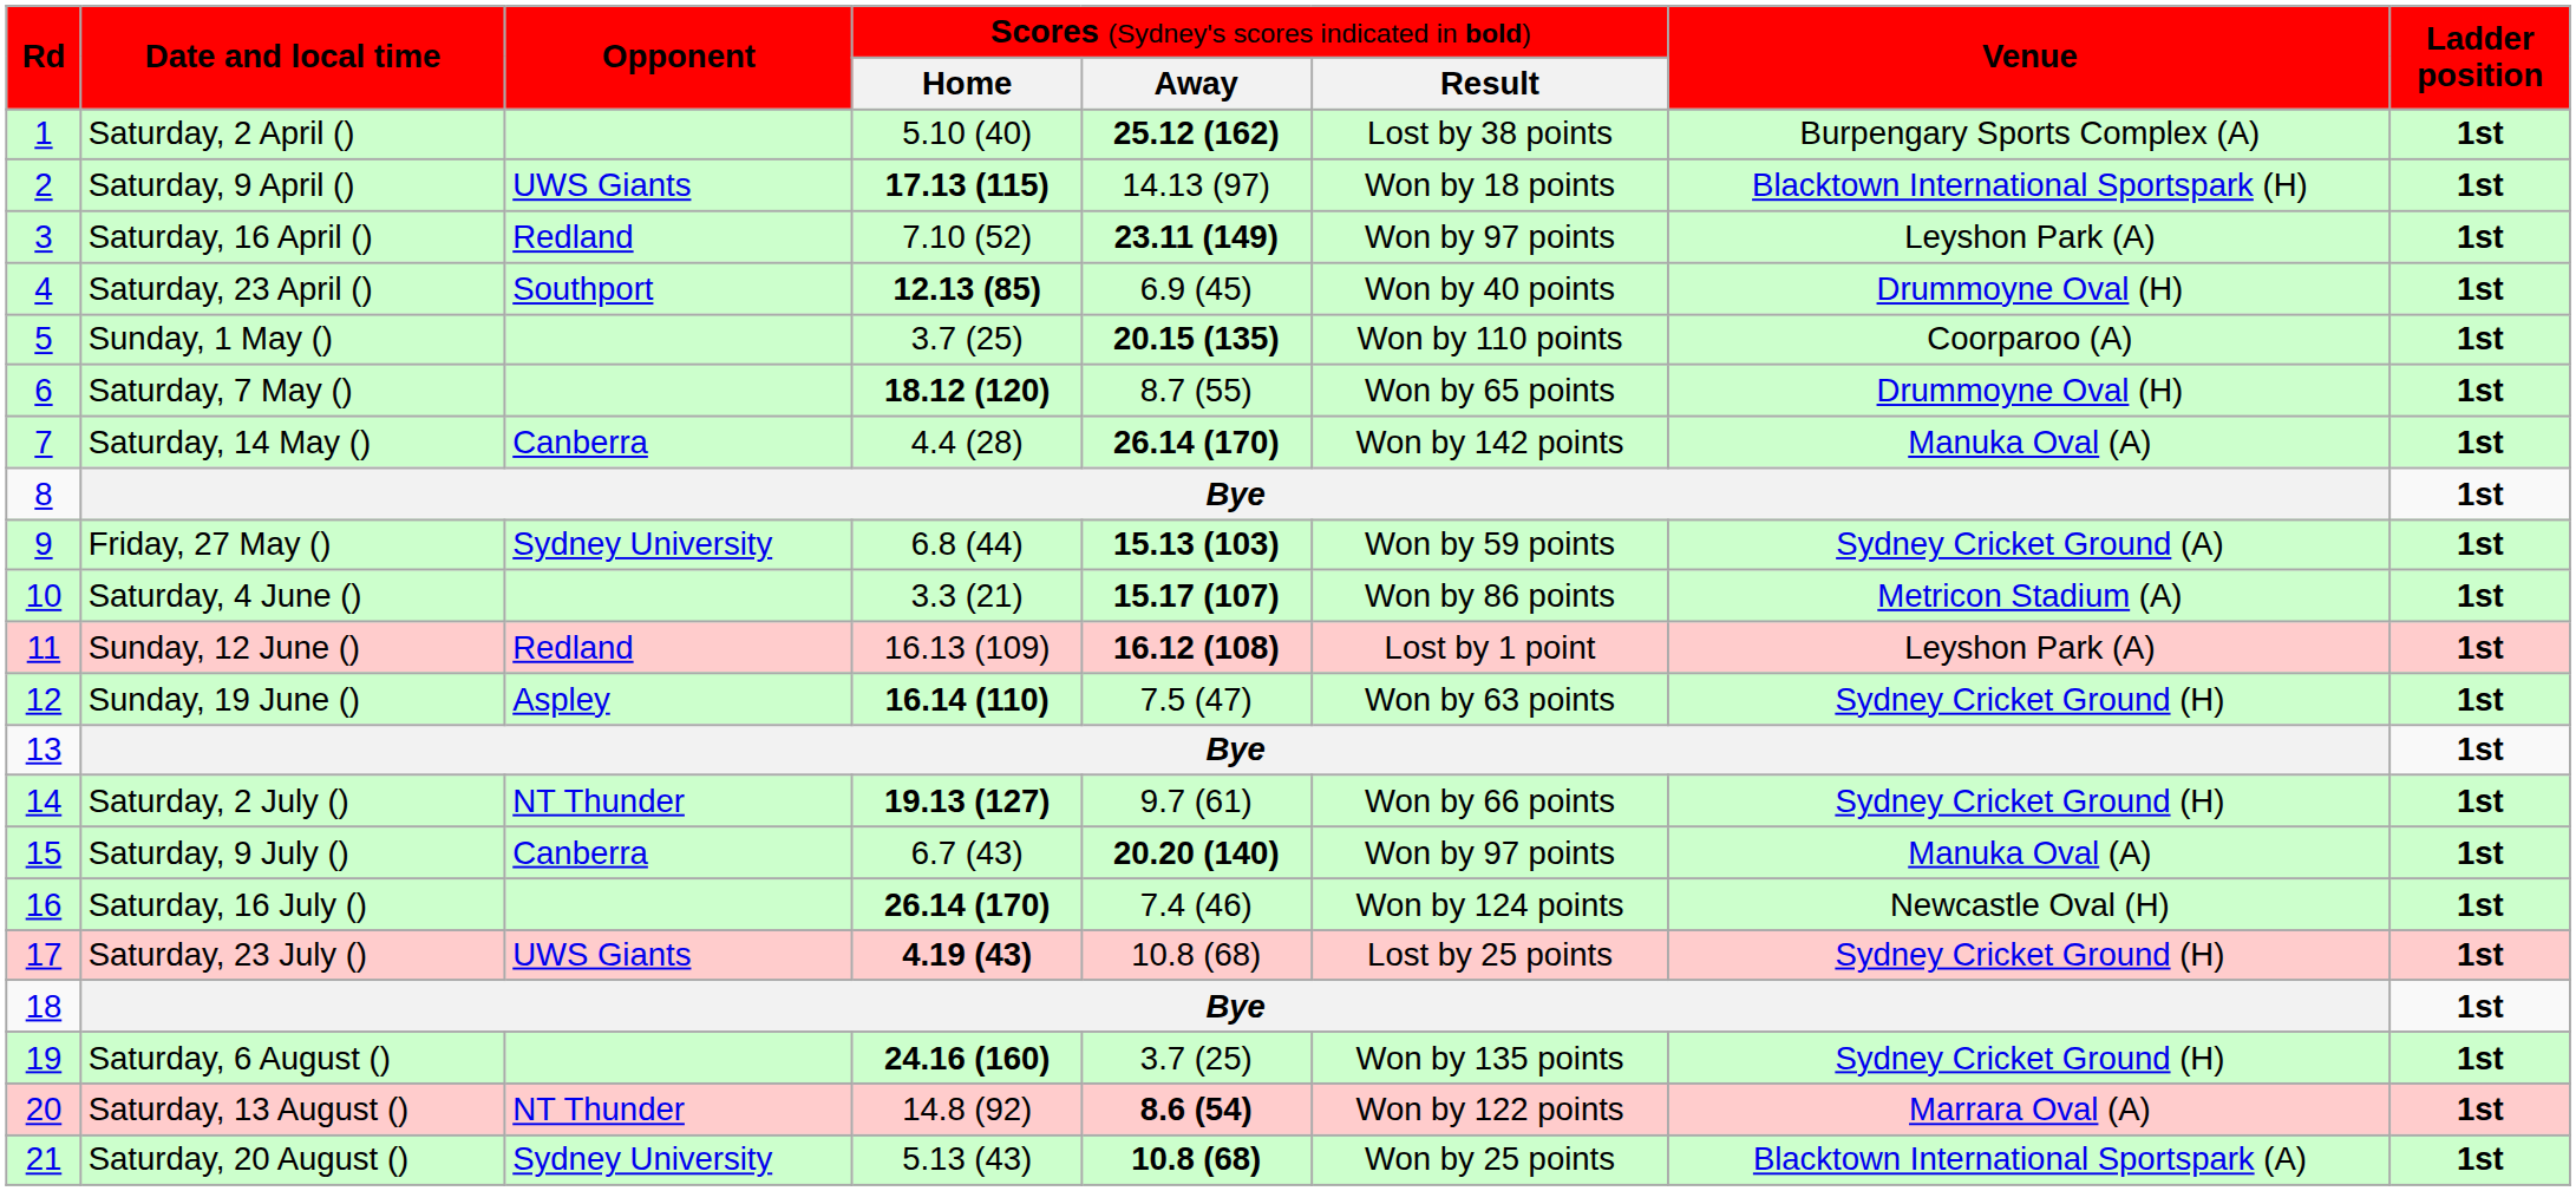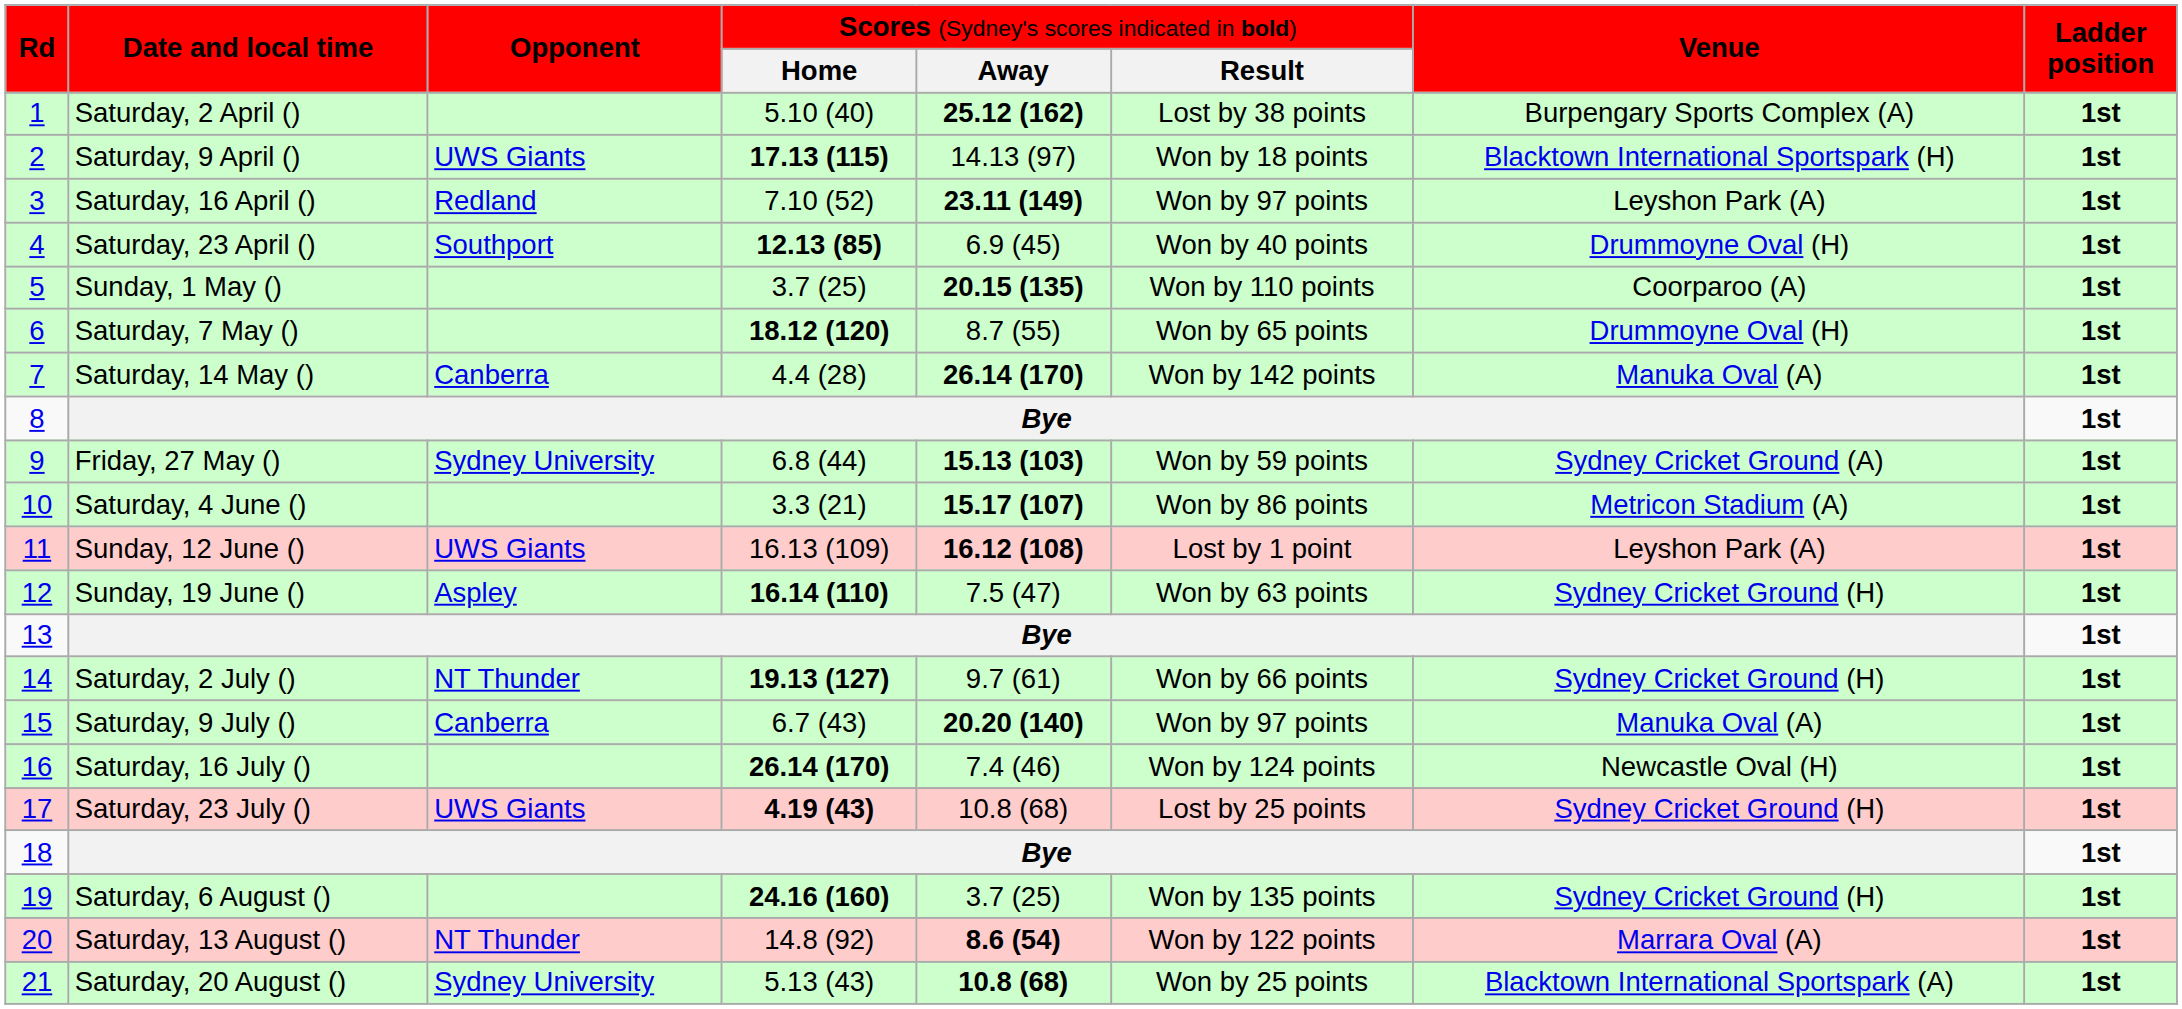Sunday, 12 June () | column 3: Redland -> UWS Giants
